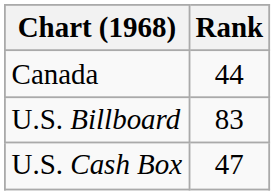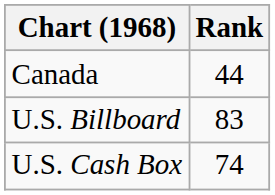U.S. Cash Box | Rank: 47 -> 74
